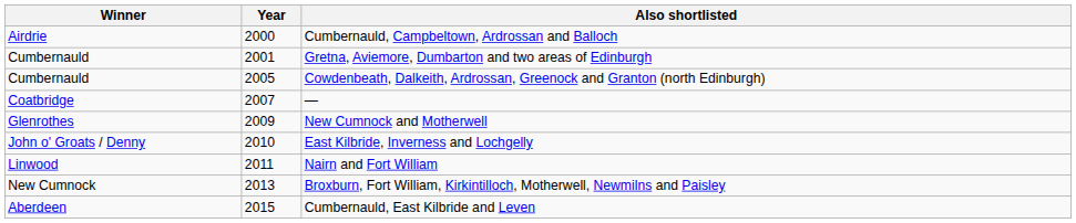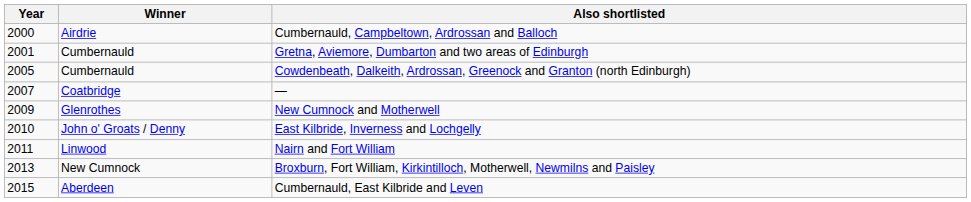columns swapped: Year <-> Winner
